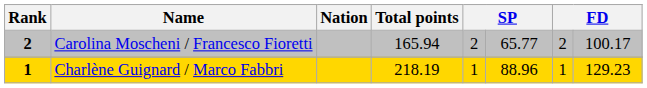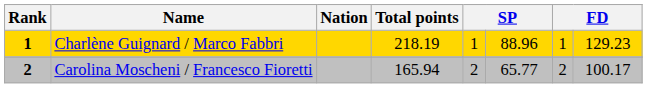rows swapped: Charlène Guignard / Marco Fabbri <-> Carolina Moscheni / Francesco Fioretti
